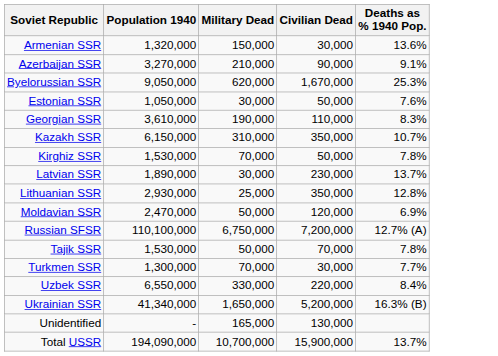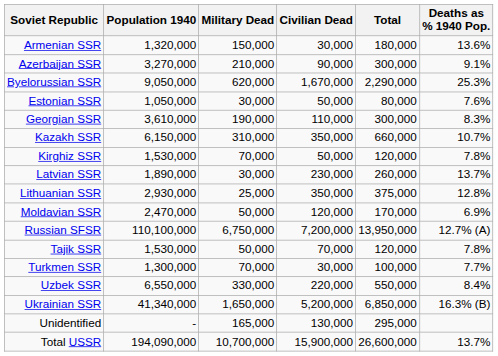+ column: Total | 180,000 | 300,000 | 2,290,000 | 80,000 | 300,000 | 660,000 | 120,000 | 260,000 | 375,000 | 170,000 | 13,950,000 | 120,000 | 100,000 | 550,000 | 6,850,000 | 295,000 | 26,600,000
